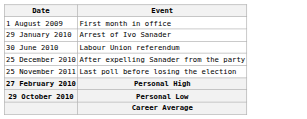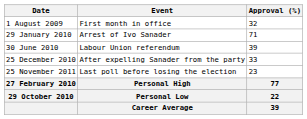+ column: Approval (%) | 32 | 71 | 39 | 33 | 23 | 77 | 22 | 39
